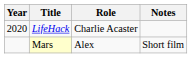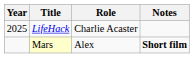LifeHack | Year: 2020 -> 2025
Mars | Notes: normal -> bold
